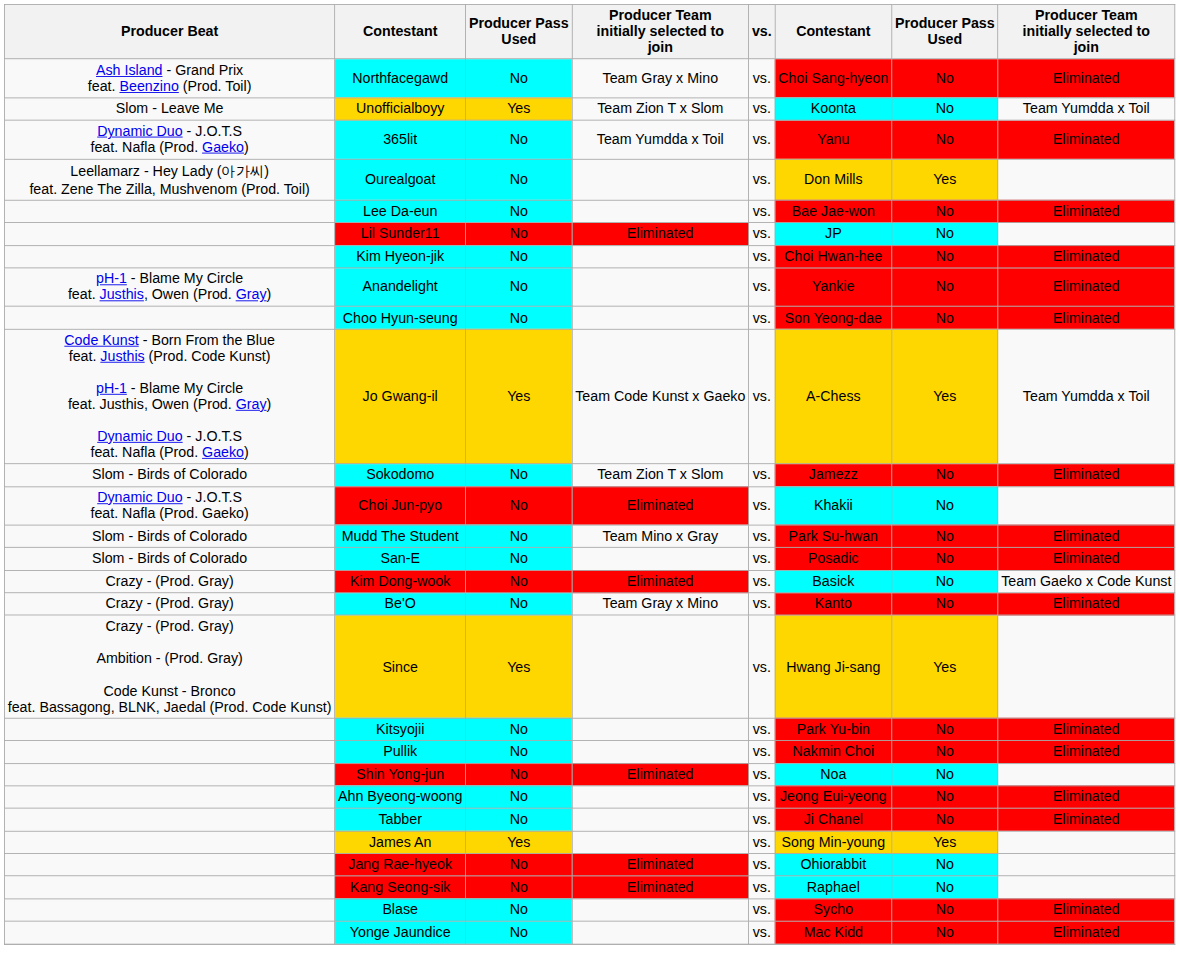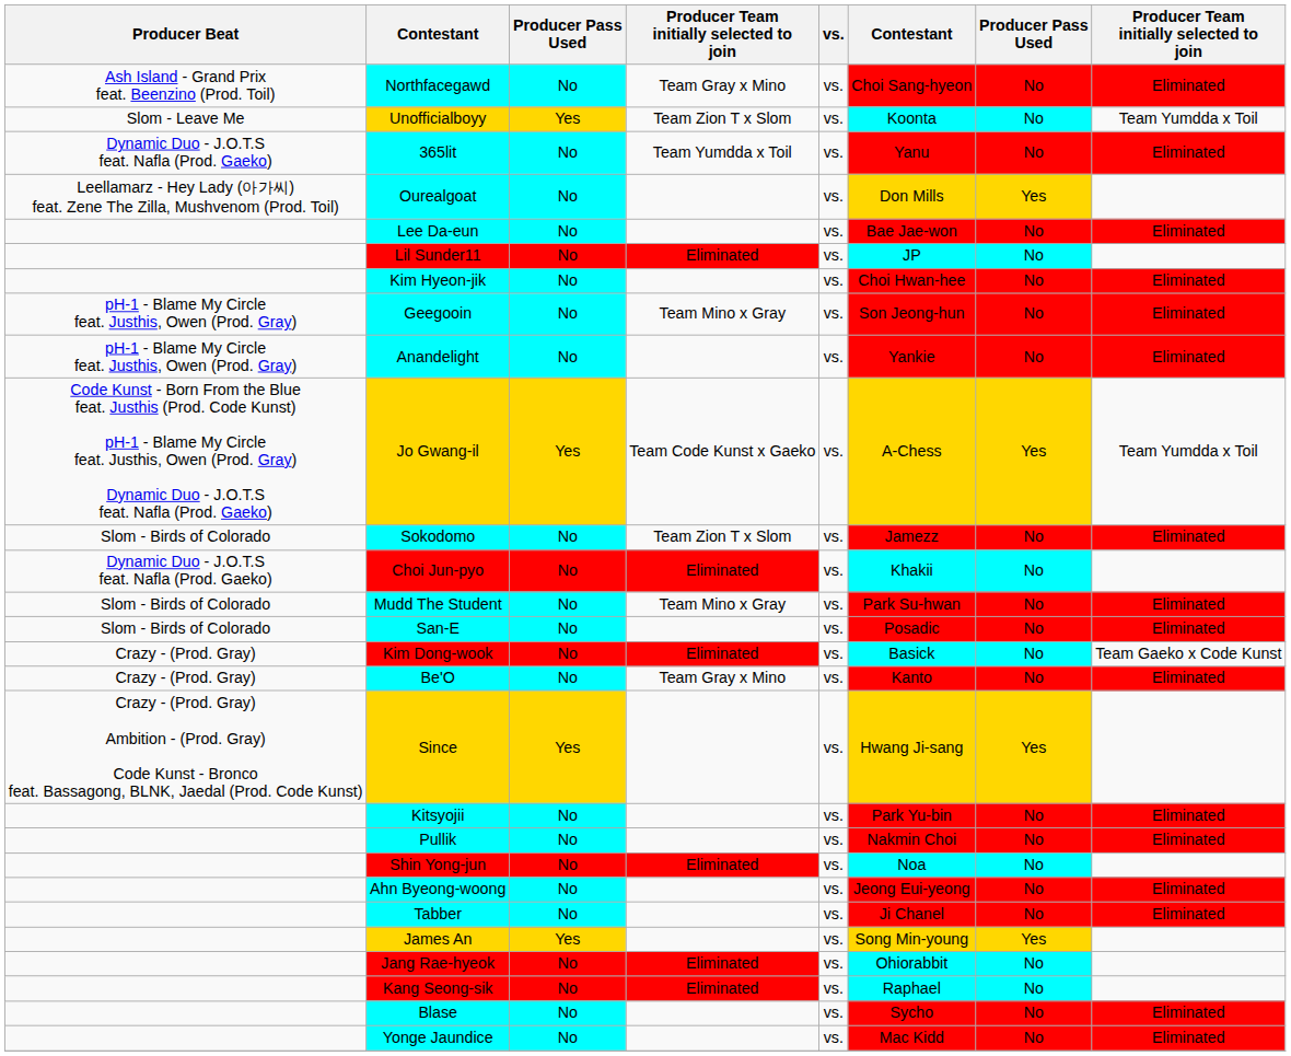+ row: pH-1 - Blame My Circle feat. Justhis, Owen (Prod. Gray) | Geegooin | No | Team Mino x Gray | vs. | Son Jeong-hun | No | Eliminated
- row: Choo Hyun-seung | No | vs. | Son Yeong-dae | No | Eliminated
